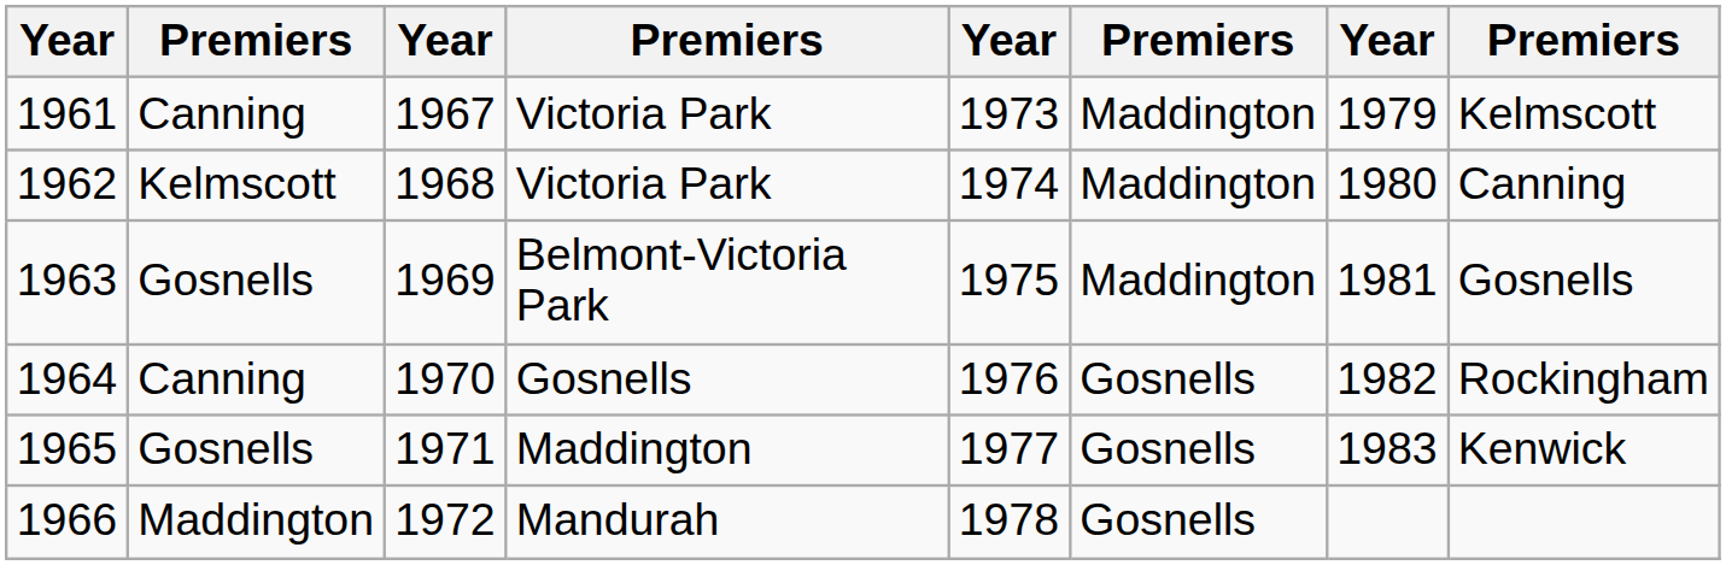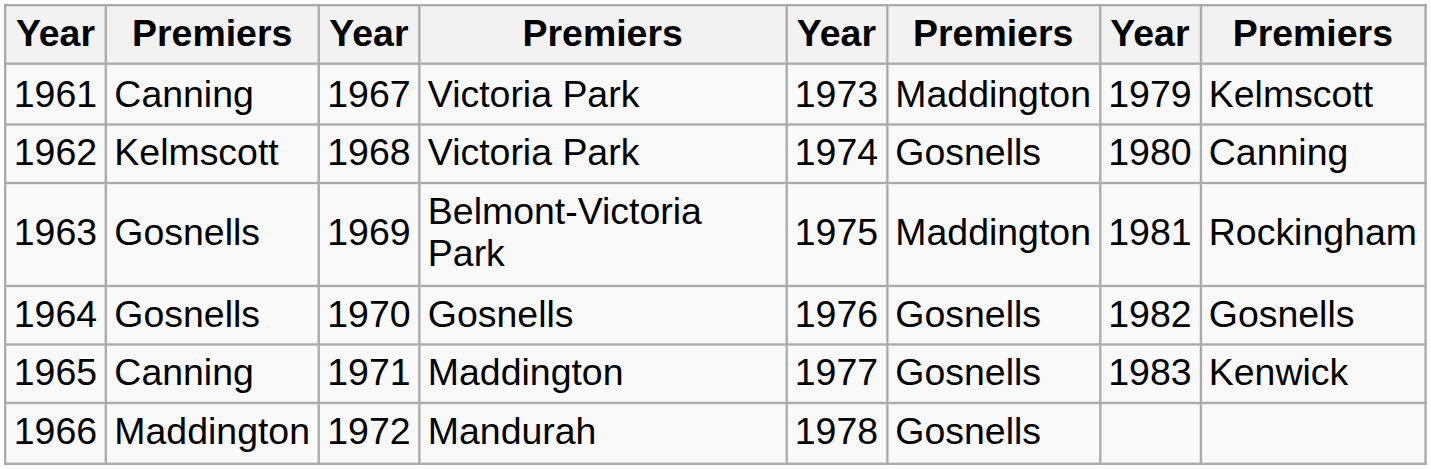1962 | column 6: Maddington -> Gosnells
1963 | column 8: Gosnells -> Rockingham
1964 | column 2: Canning -> Gosnells
1964 | column 8: Rockingham -> Gosnells
1965 | column 2: Gosnells -> Canning
